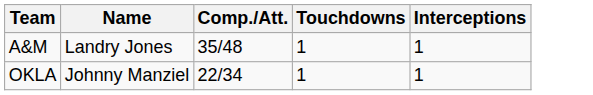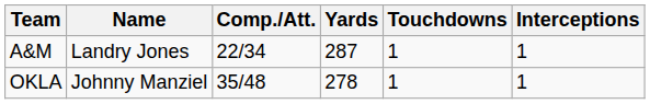+ column: Yards | 287 | 278
A&M | Comp./Att.: 35/48 -> 22/34
OKLA | Comp./Att.: 22/34 -> 35/48
